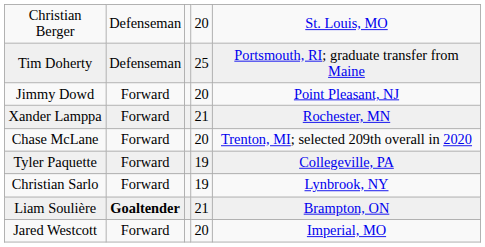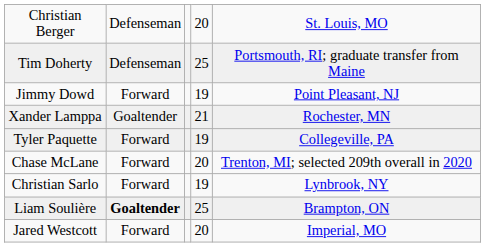Jimmy Dowd | column 4: 20 -> 19
Xander Lamppa | column 2: Forward -> Goaltender
rows swapped: Chase McLane <-> Tyler Paquette
Liam Soulière | column 4: 21 -> 25
